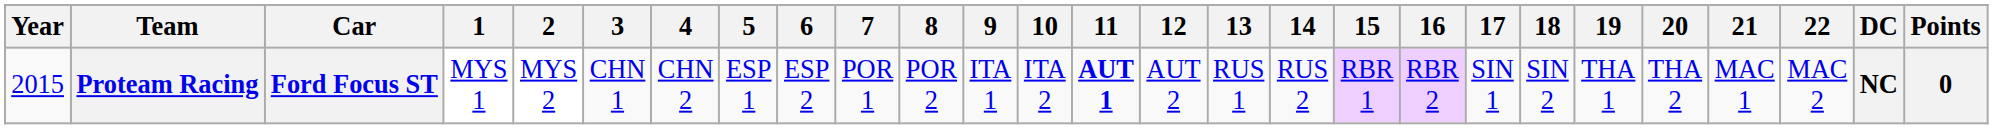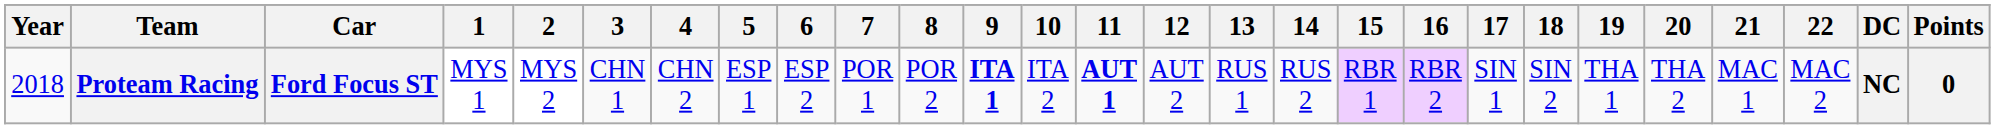Proteam Racing | Year: 2015 -> 2018
Proteam Racing | 9: normal -> bold
